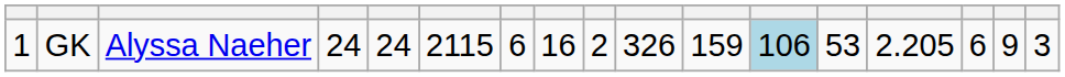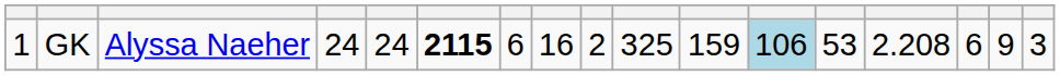GK | column 6: normal -> bold
GK | column 10: 326 -> 325
GK | column 14: 2.205 -> 2.208
